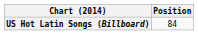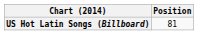US Hot Latin Songs (Billboard) | Position: 84 -> 81
